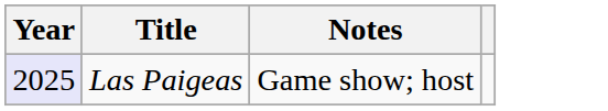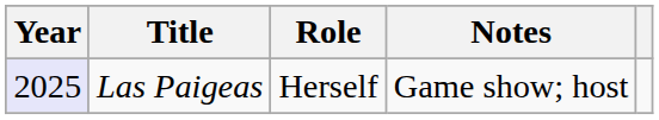+ column: Role | Herself
